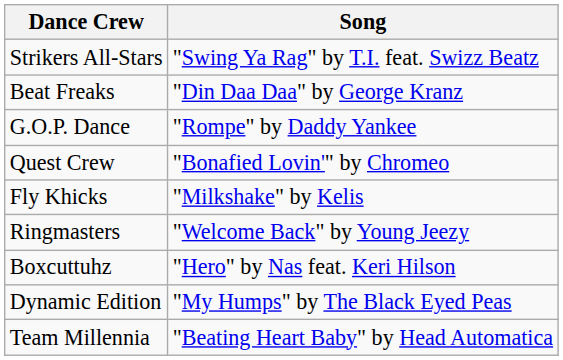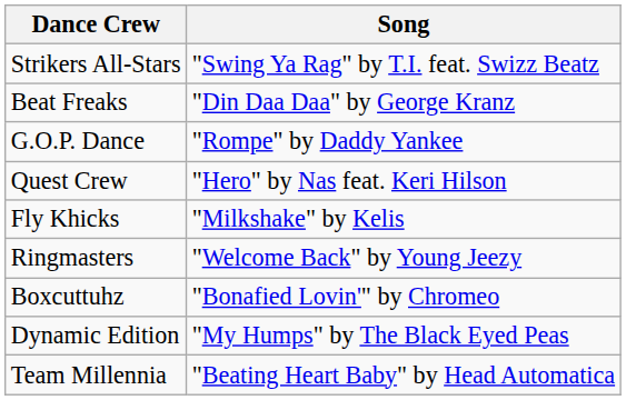Quest Crew | Song: "Bonafied Lovin'" by Chromeo -> "Hero" by Nas feat. Keri Hilson
Boxcuttuhz | Song: "Hero" by Nas feat. Keri Hilson -> "Bonafied Lovin'" by Chromeo
